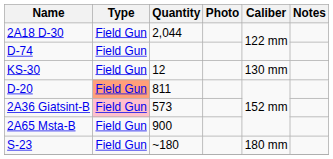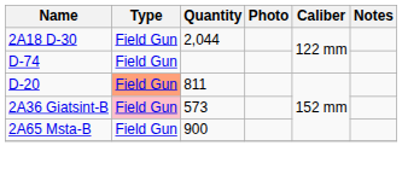- row: KS-30 | Field Gun | 12 | 130 mm
- row: S-23 | Field Gun | ~180 | 180 mm
